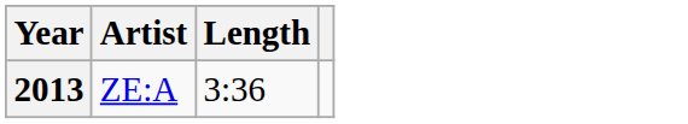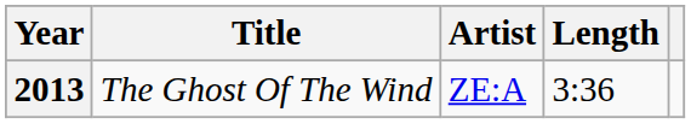+ column: Title | The Ghost Of The Wind
